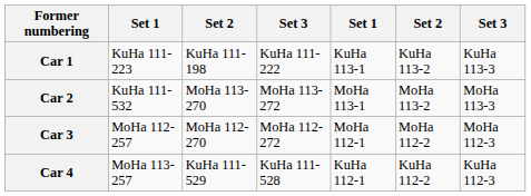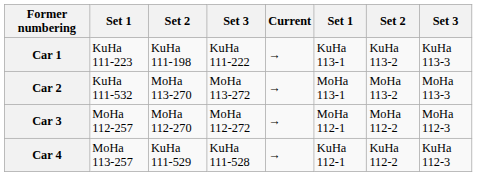+ column: Current | → | → | → | →
